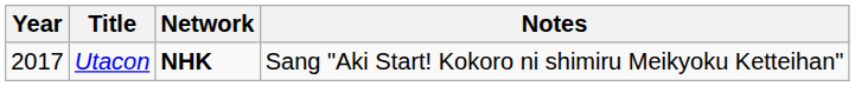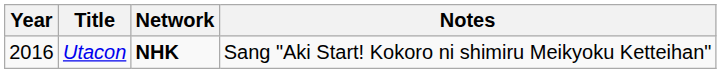Utacon | Year: 2017 -> 2016
